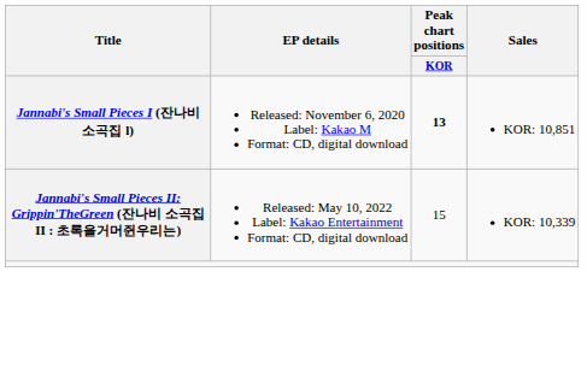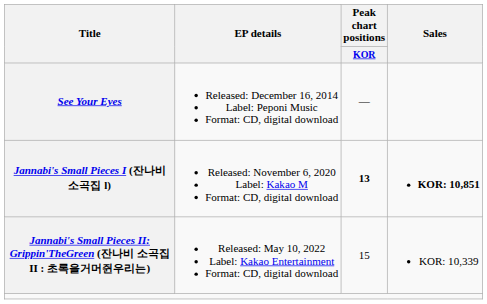+ row: See Your Eyes | Released: December 16, 2014 Label: Peponi Music Format: CD, digital download | —
Jannabi's Small Pieces I (잔나비 소곡집 l) | Sales: normal -> bold
